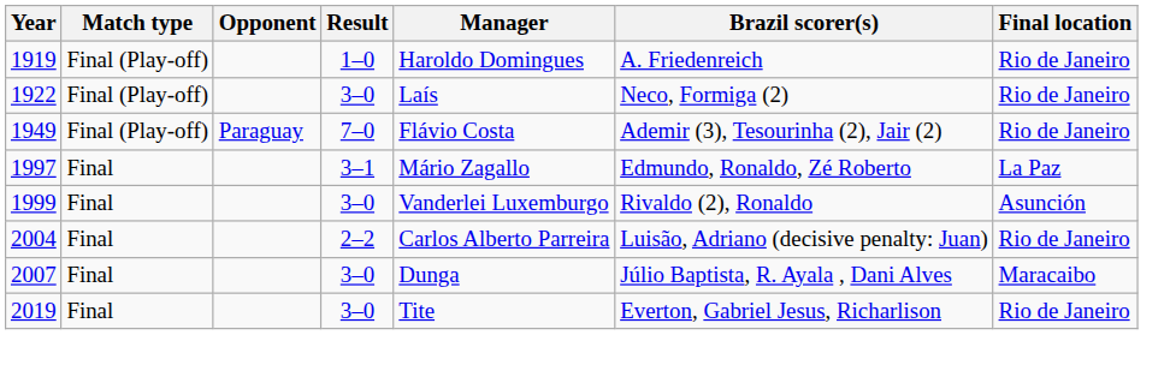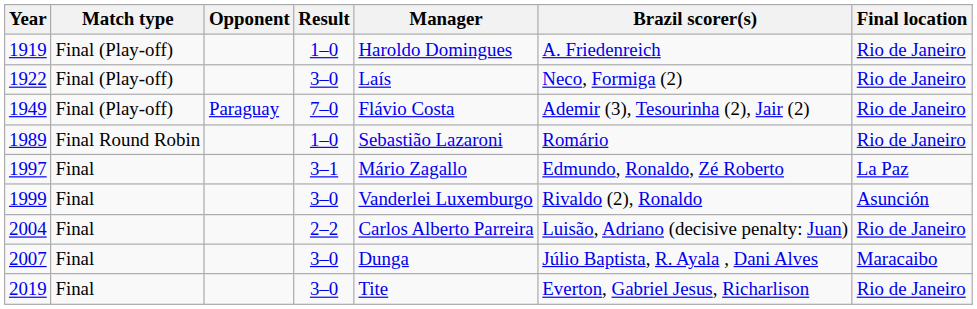+ row: 1989 | Final Round Robin | 1–0 | Sebastião Lazaroni | Romário | Rio de Janeiro
